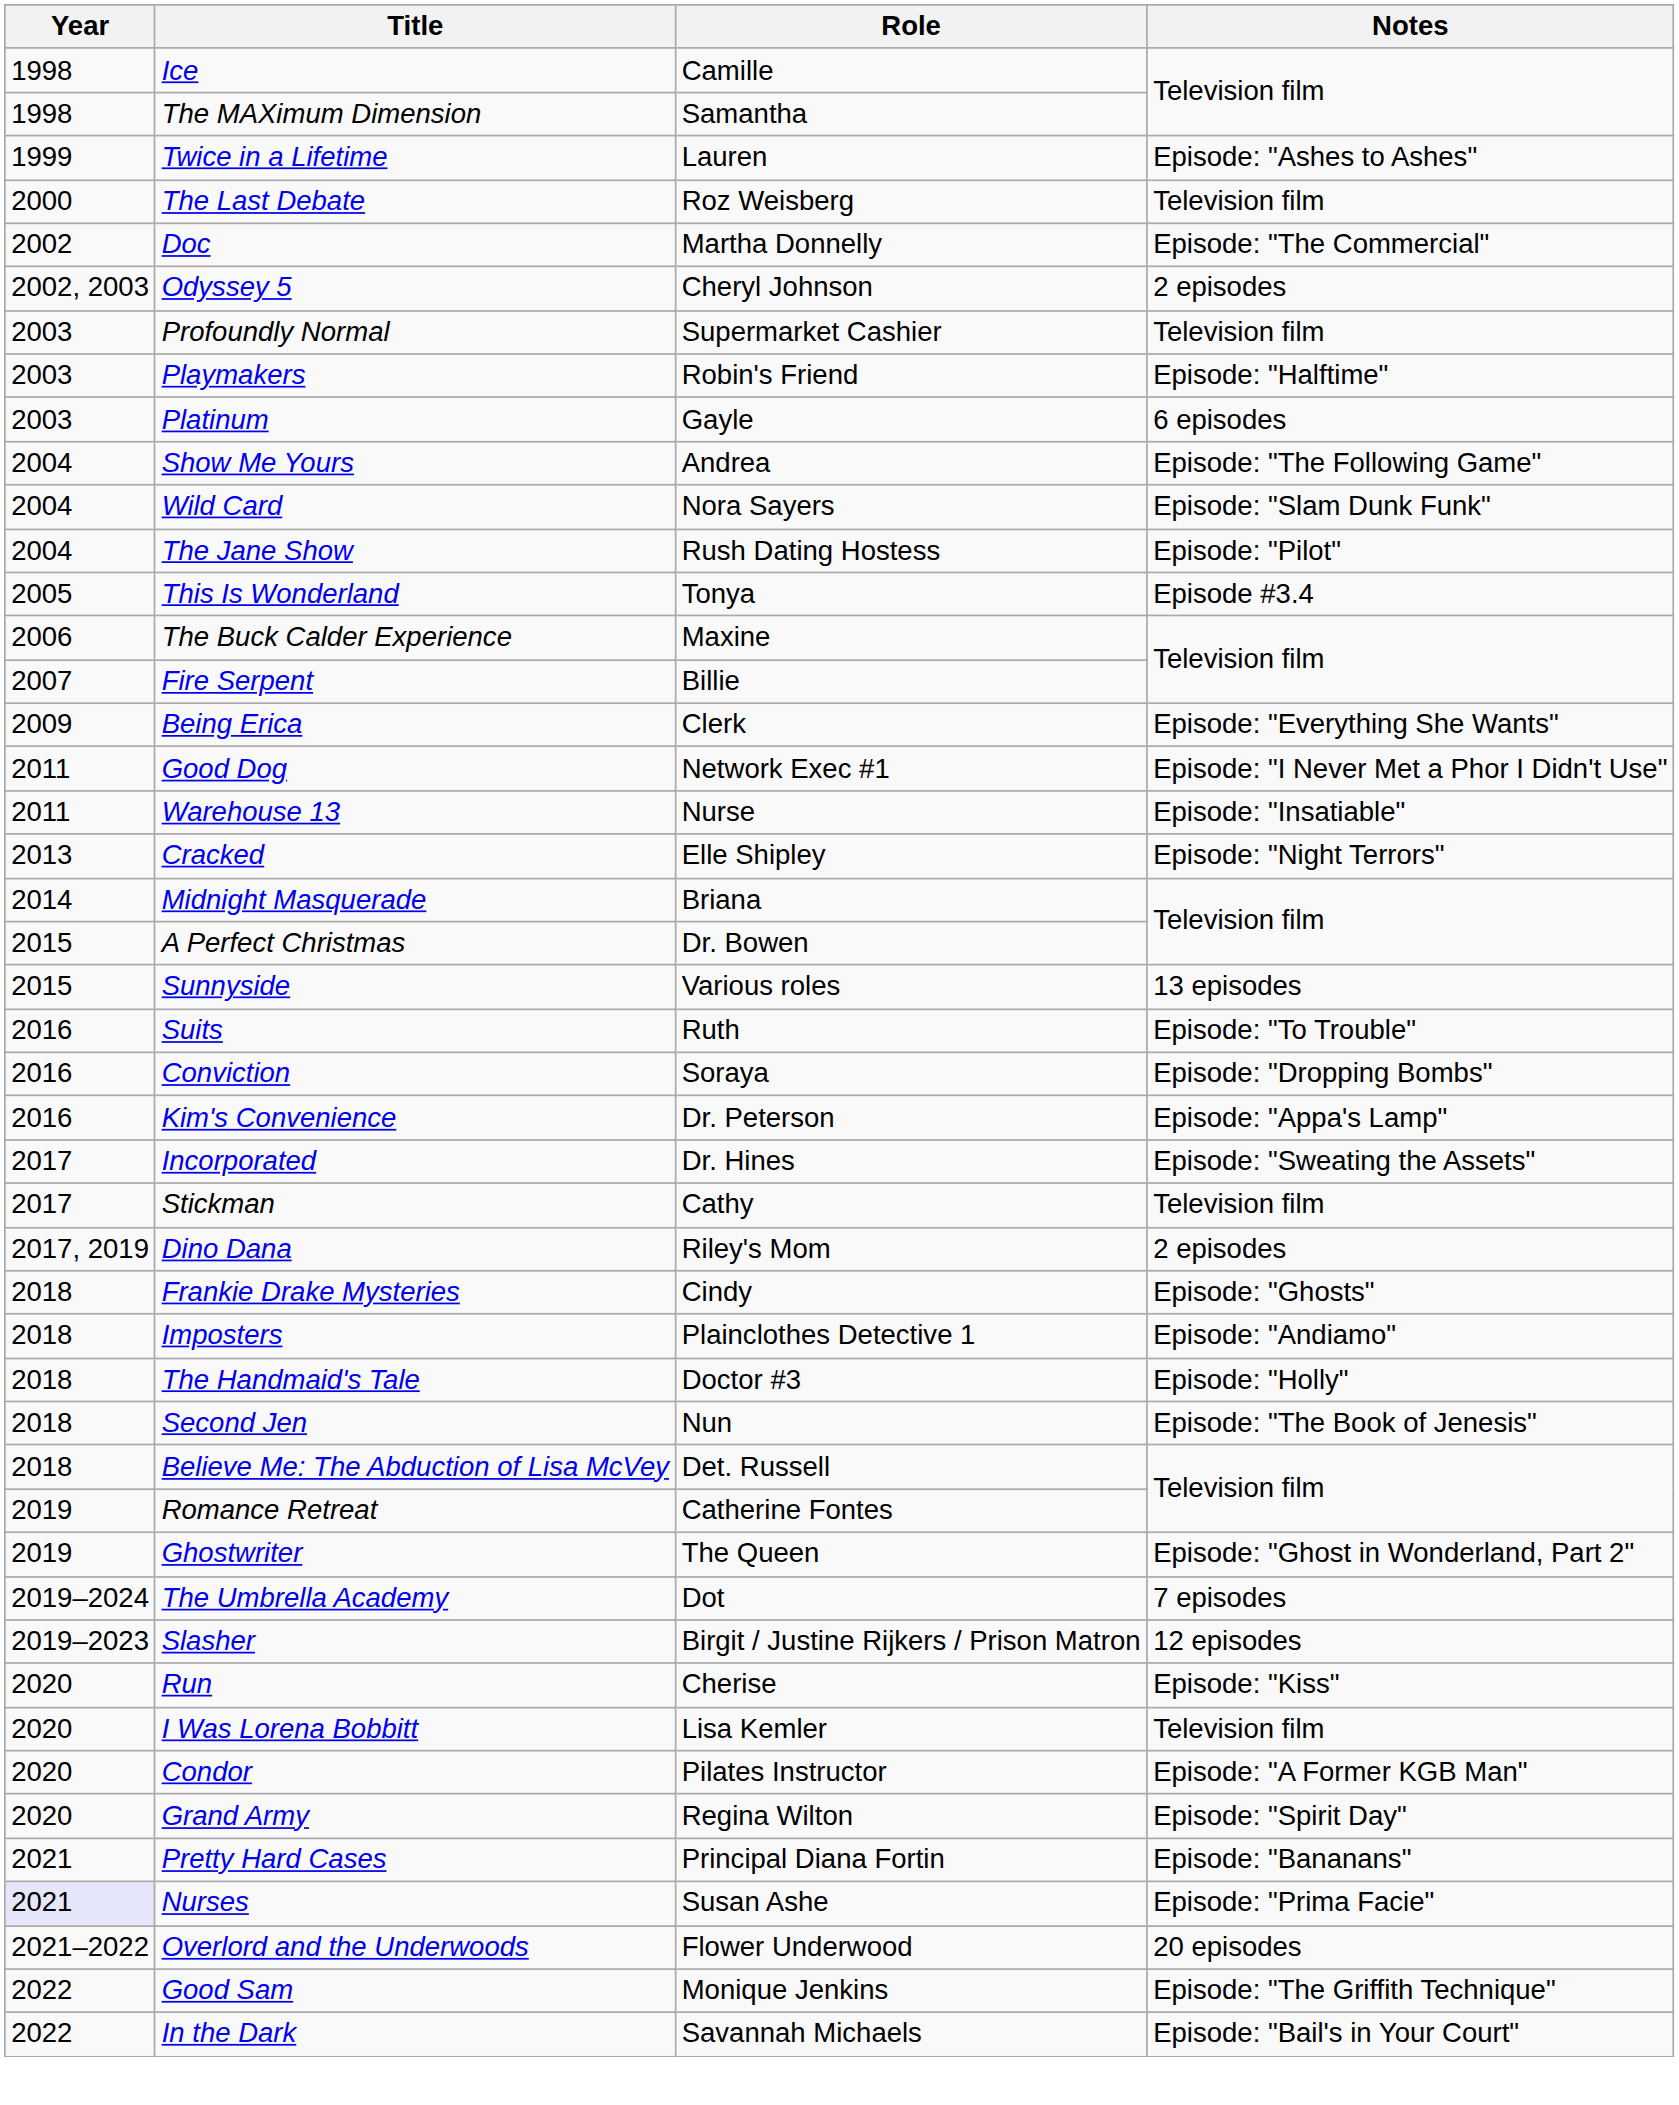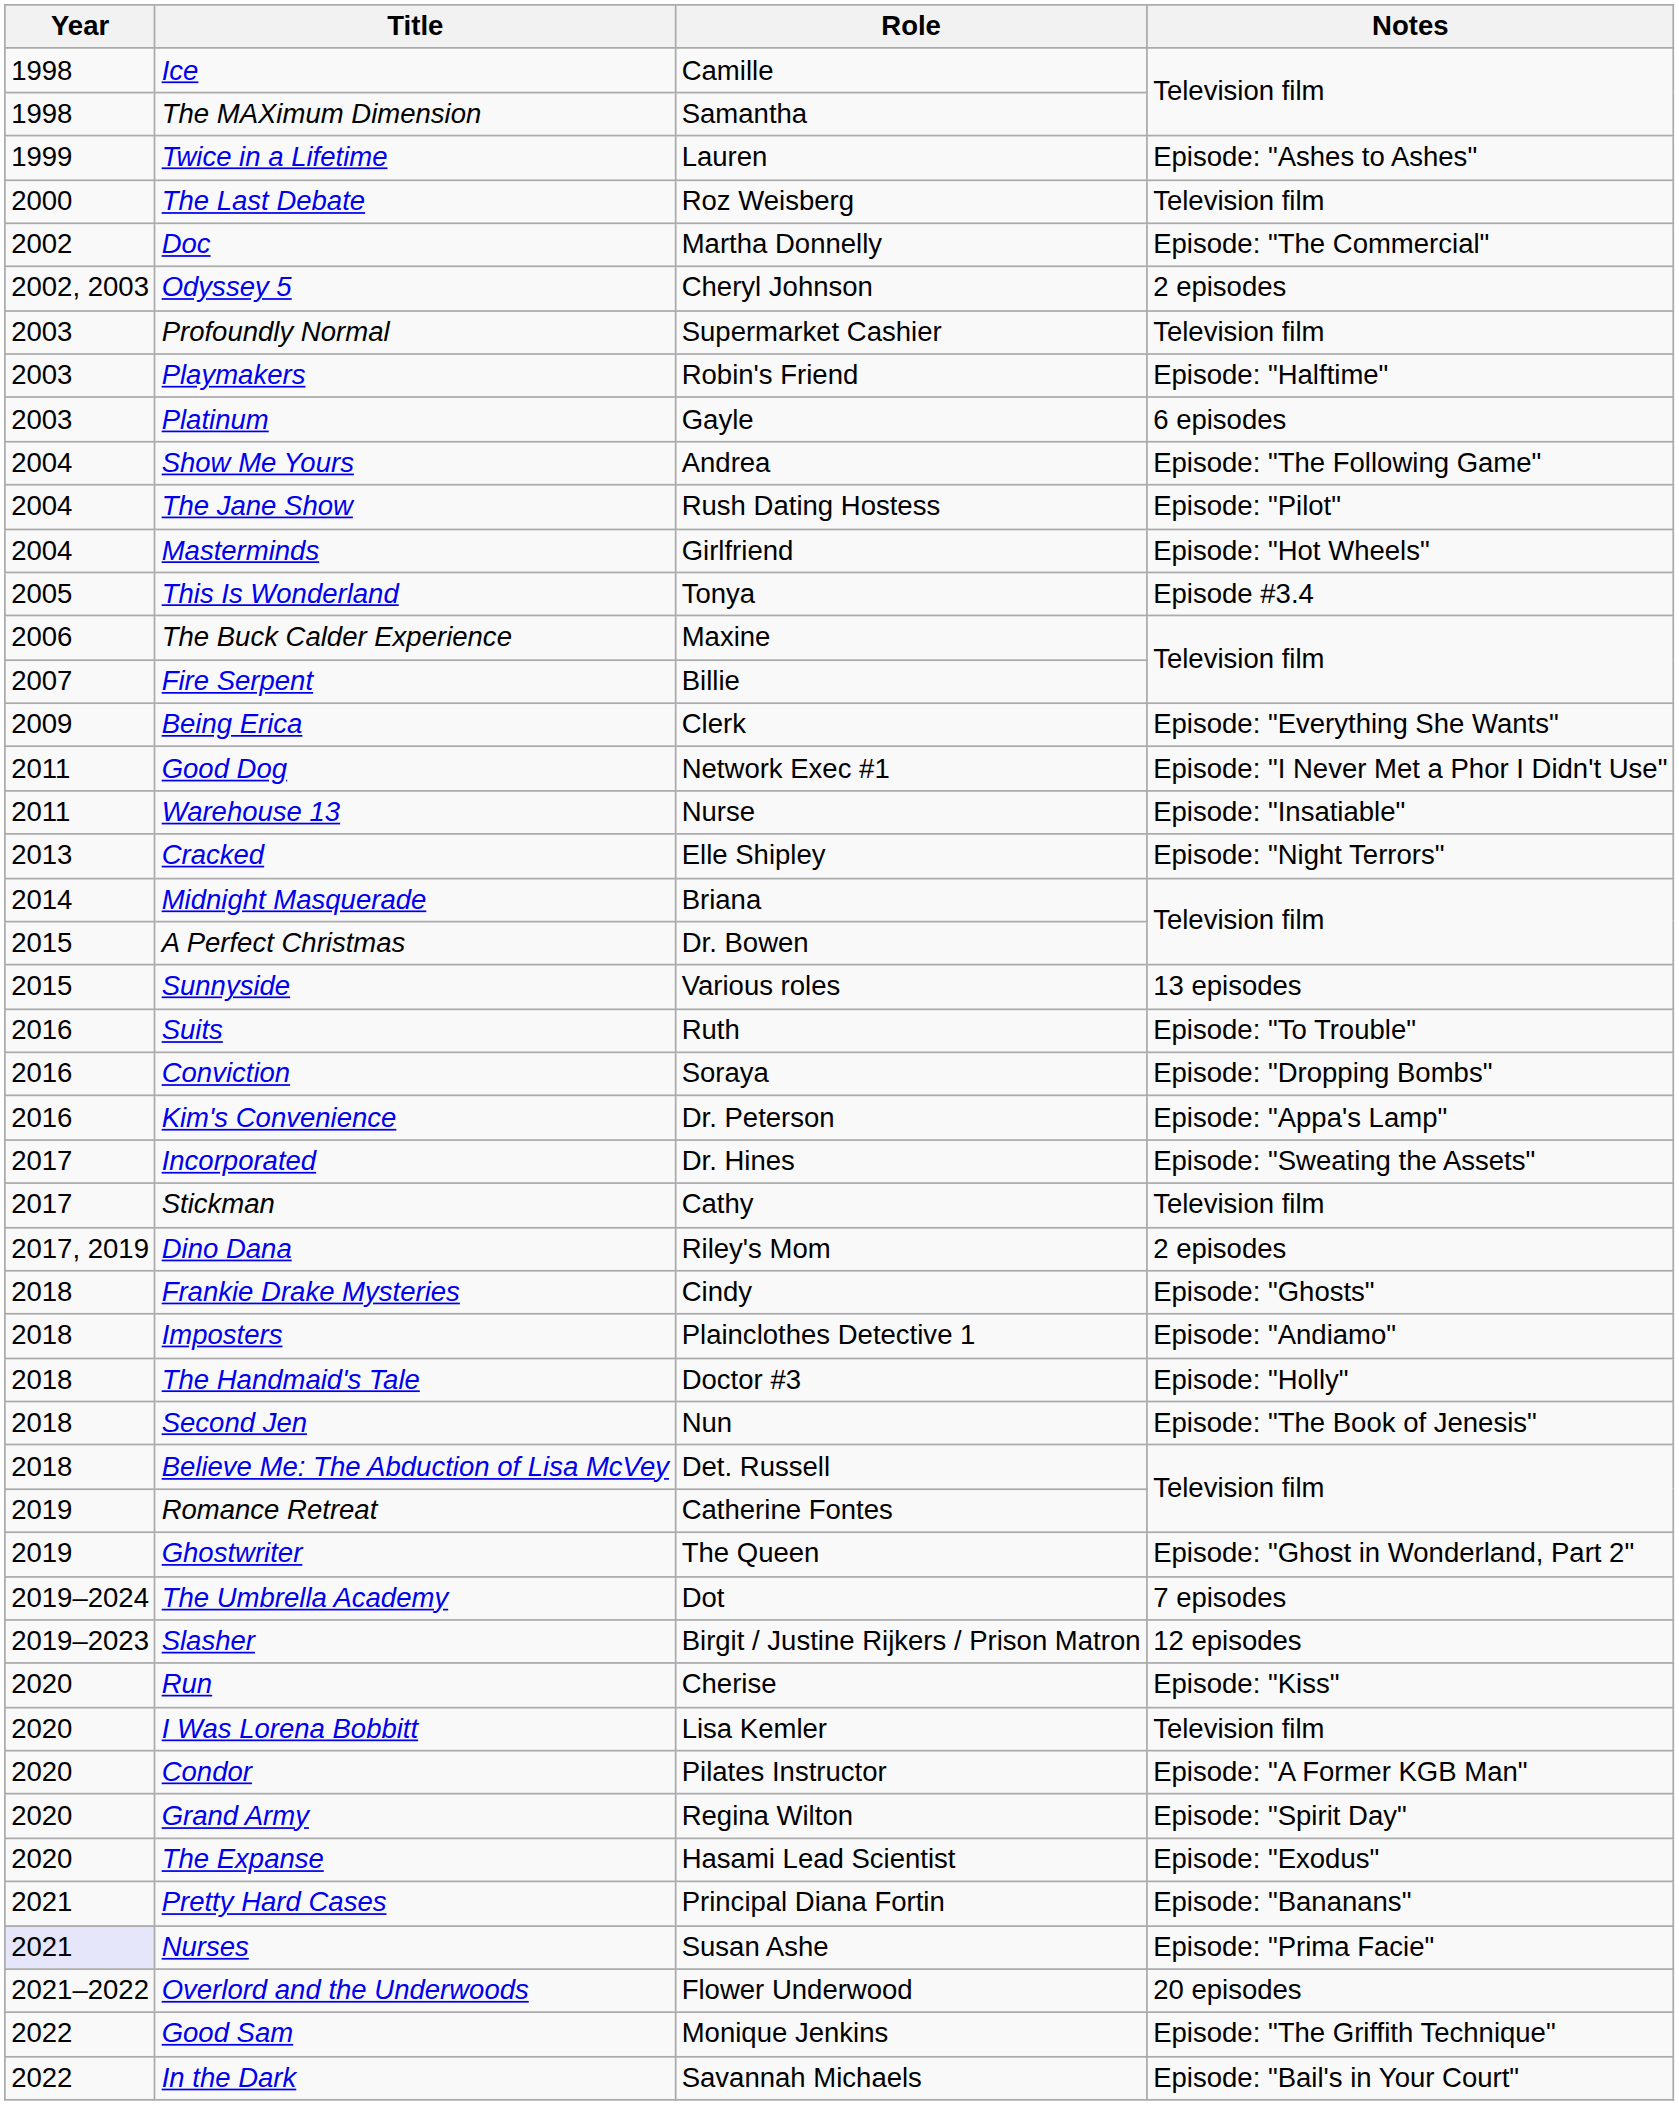- row: 2004 | Wild Card | Nora Sayers | Episode: "Slam Dunk Funk"
+ row: 2004 | Masterminds | Girlfriend | Episode: "Hot Wheels"
+ row: 2020 | The Expanse | Hasami Lead Scientist | Episode: "Exodus"
